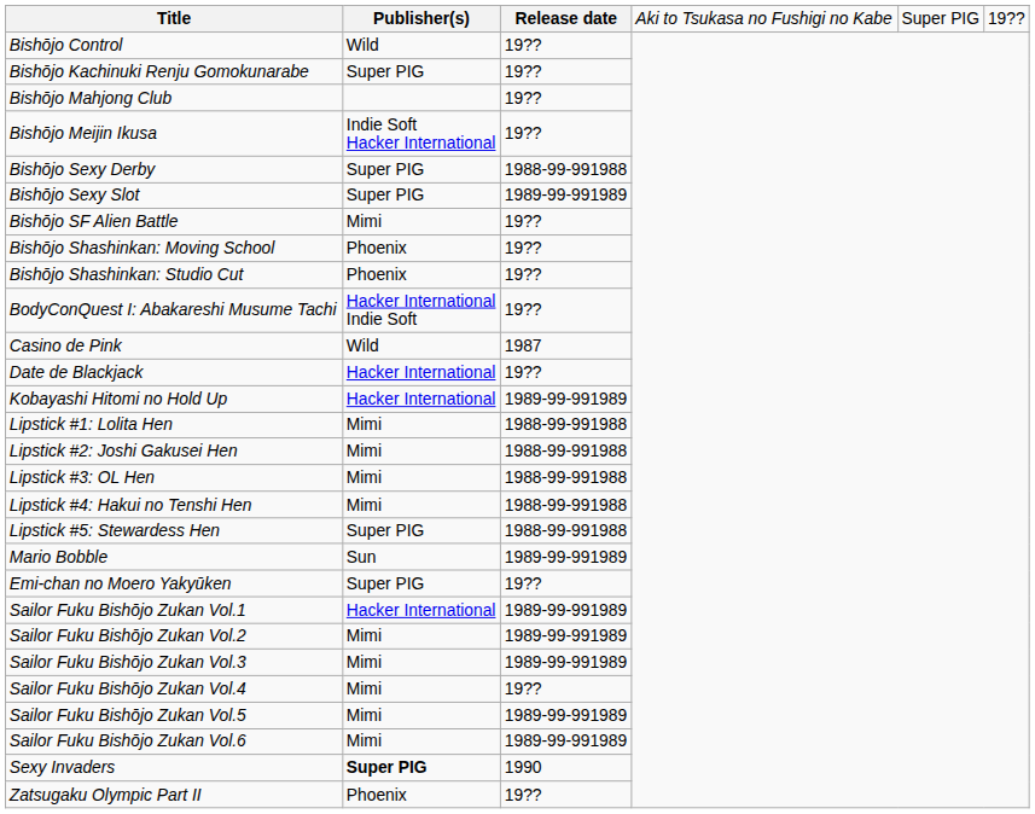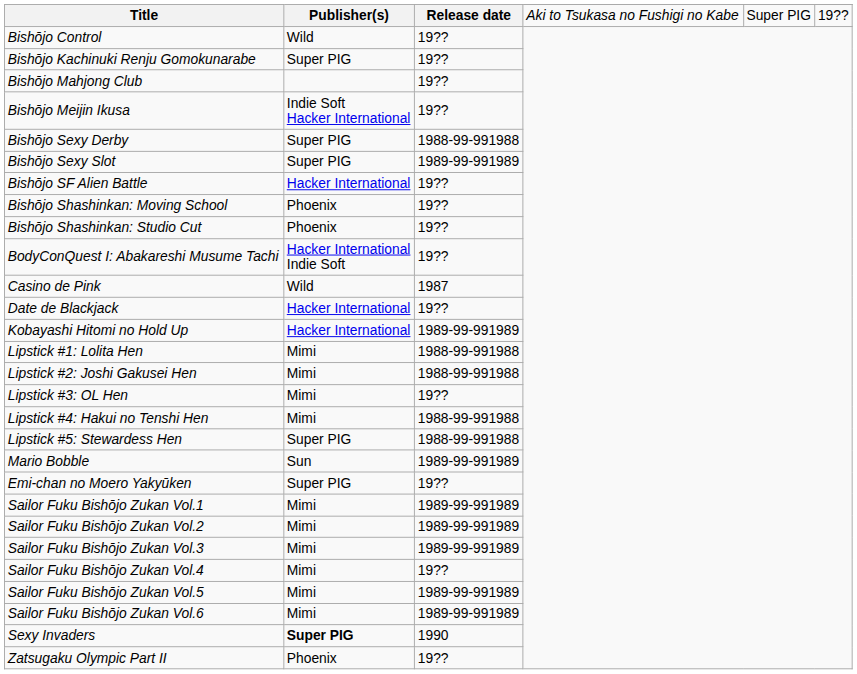Bishōjo SF Alien Battle | Publisher(s): Mimi -> Hacker International
Lipstick #3: OL Hen | Release date: 1988-99-991988 -> 19??
Sailor Fuku Bishōjo Zukan Vol.1 | Publisher(s): Hacker International -> Mimi
